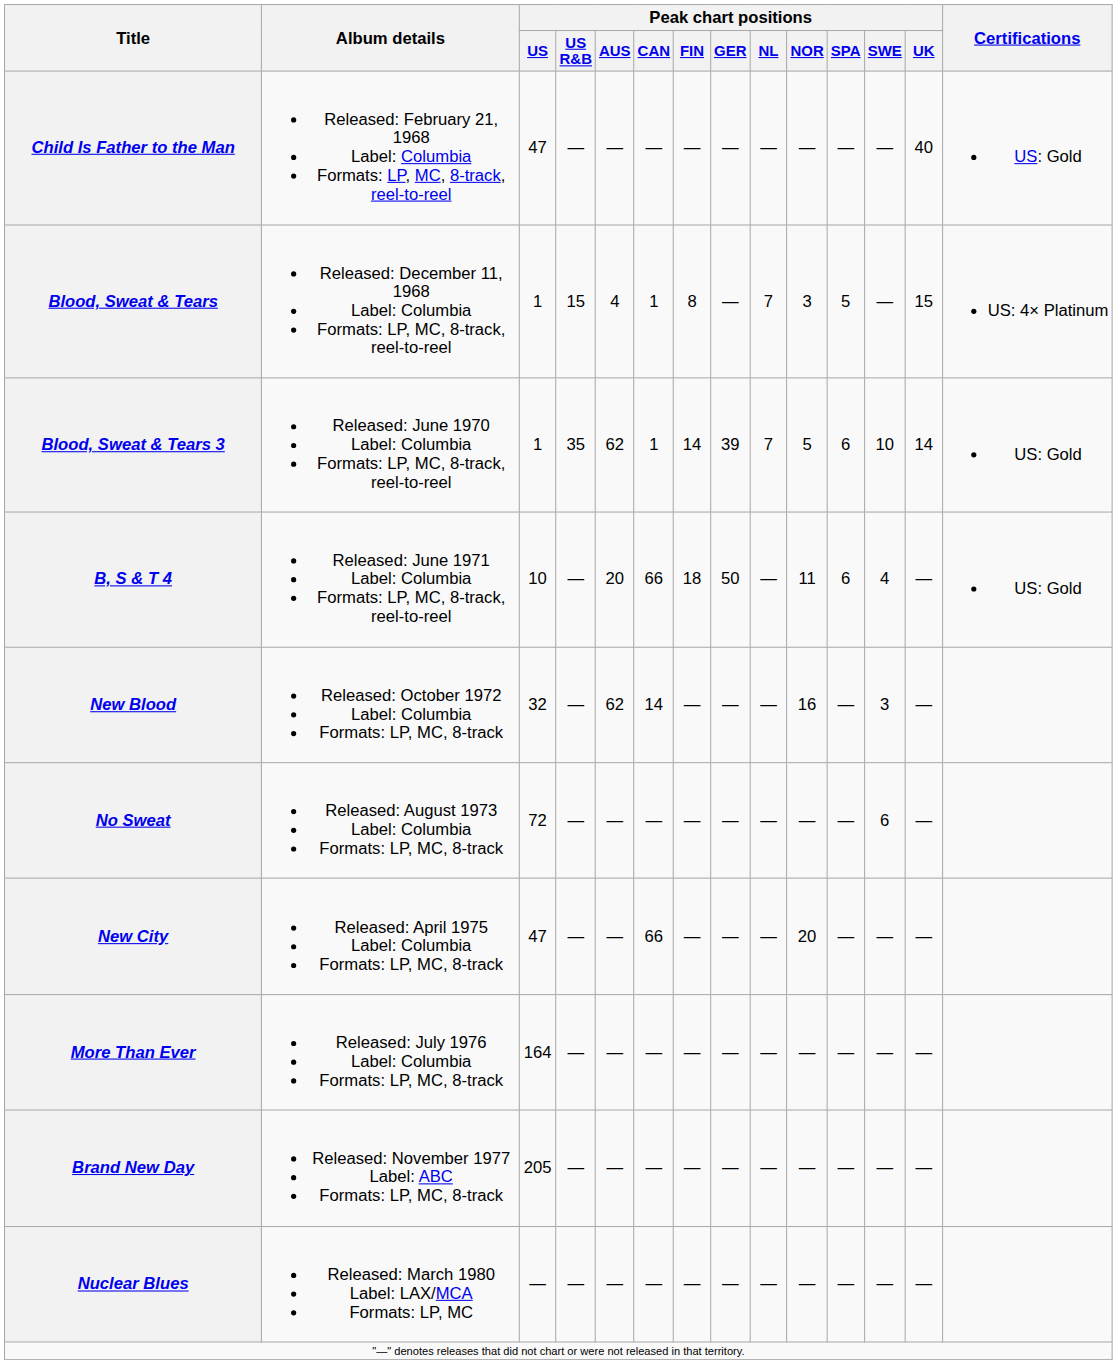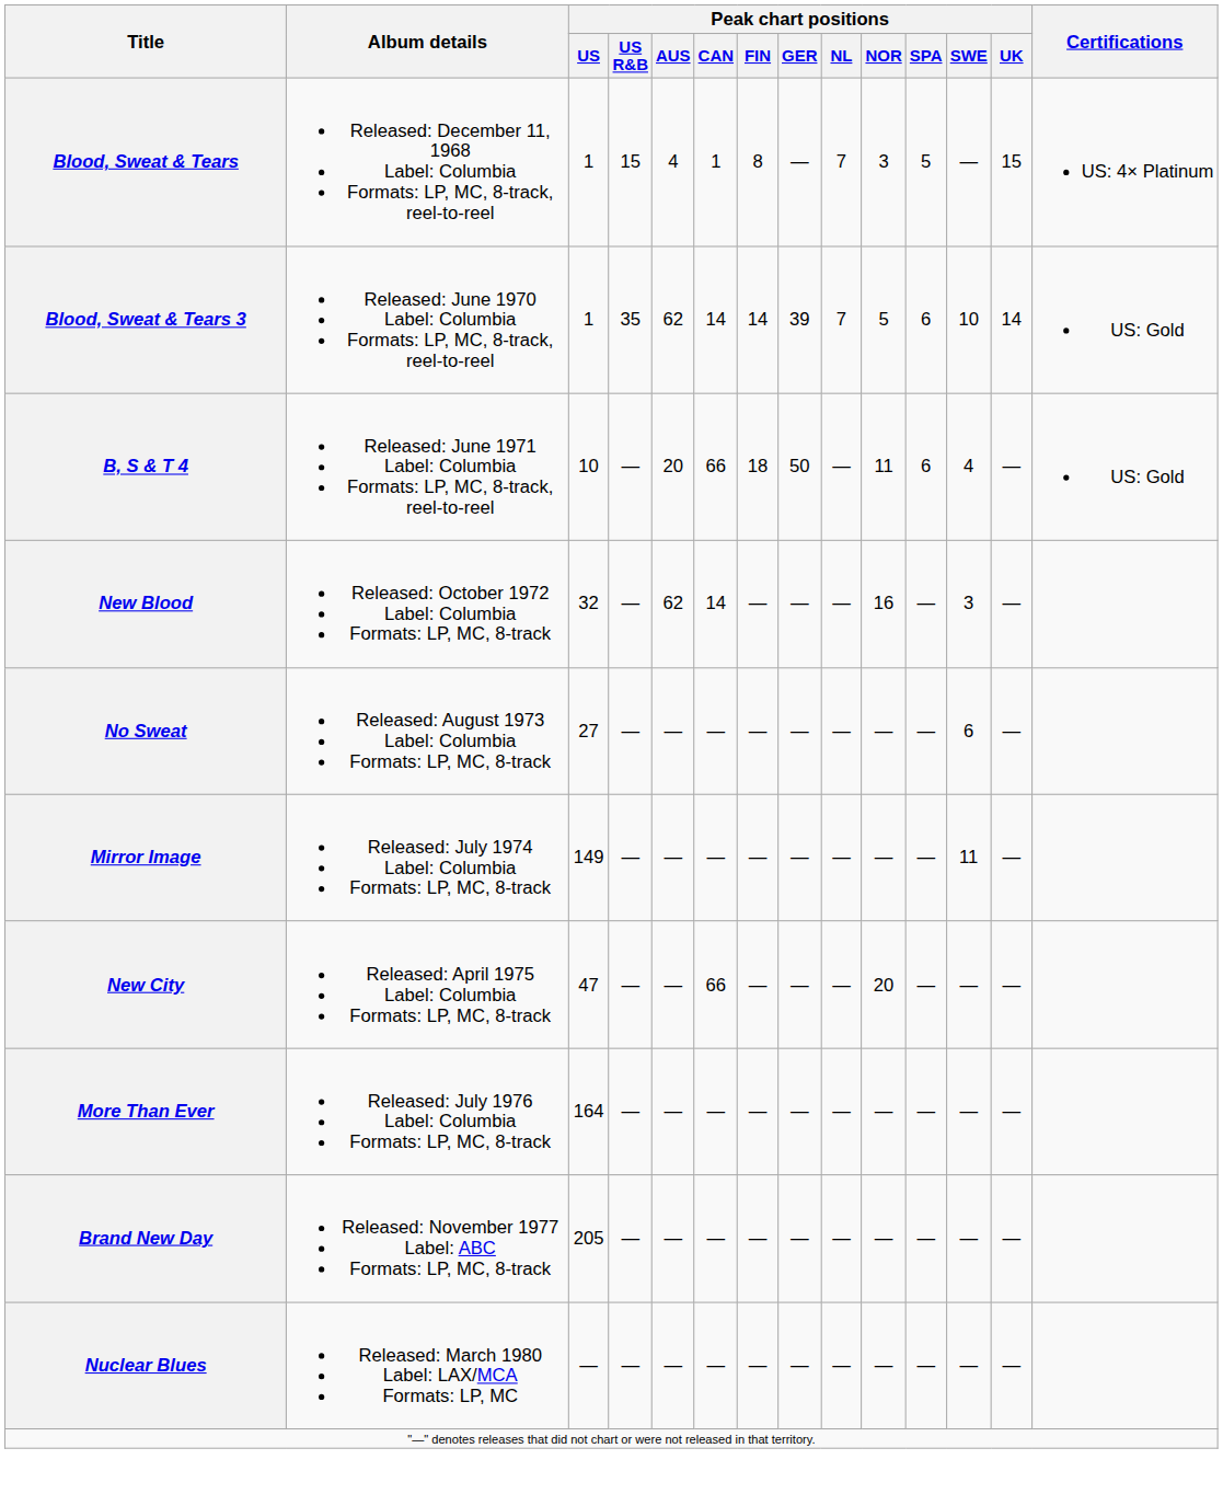- row: Child Is Father to the Man | Released: February 21, 1968 Label: Columbia Formats: LP, MC, 8-track, reel-to-reel | 47 | — | — | — | — | — | — | — | — | — | 40 | US: Gold
Blood, Sweat & Tears 3 | Peak chart positions / CAN: 1 -> 14
No Sweat | Peak chart positions / US: 72 -> 27
+ row: Mirror Image | Released: July 1974 Label: Columbia Formats: LP, MC, 8-track | 149 | — | — | — | — | — | — | — | — | 11 | —
